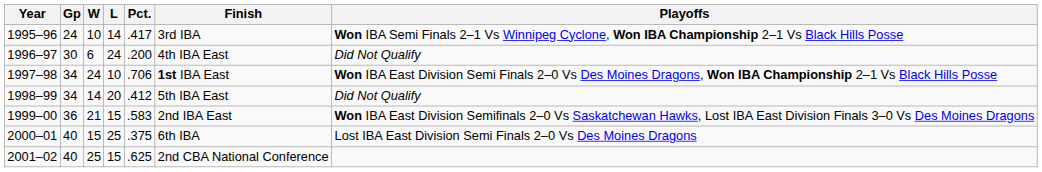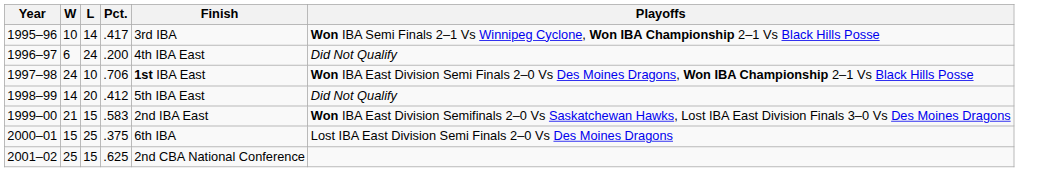- column: Gp | 24 | 30 | 34 | 34 | 36 | 40 | 40
